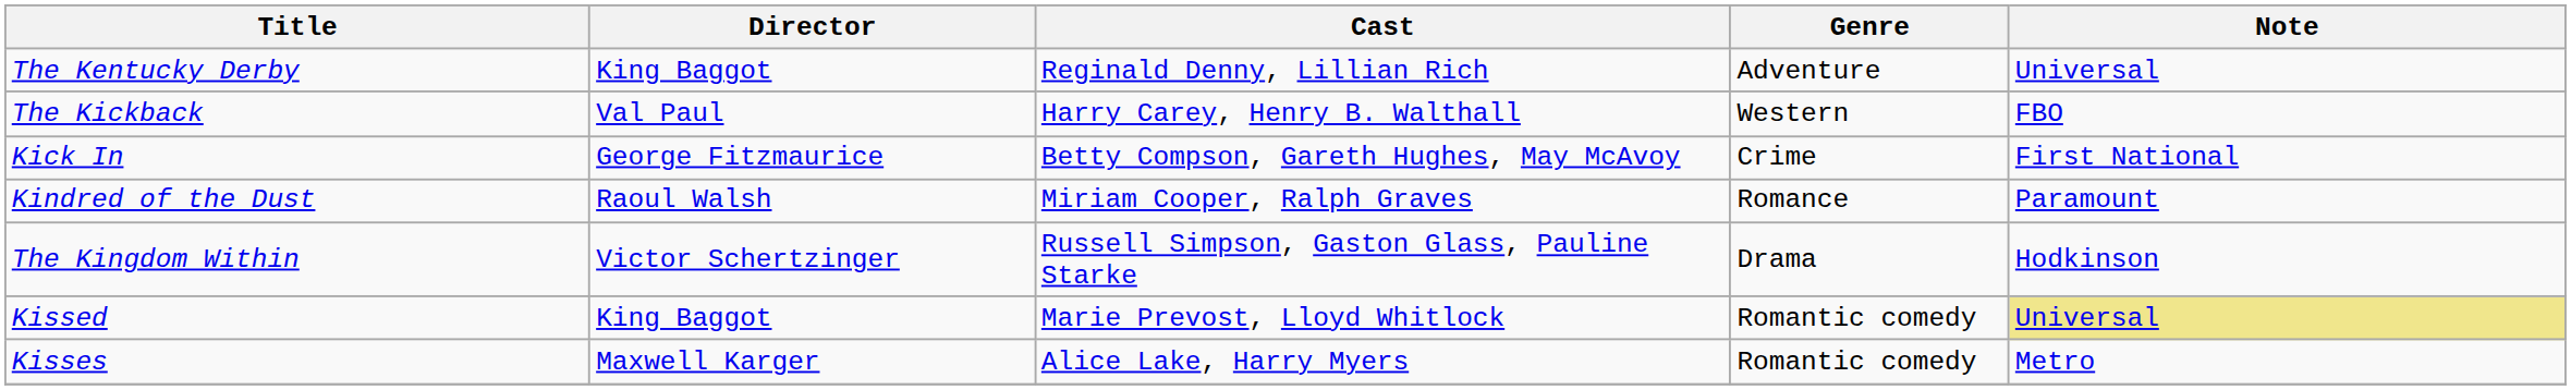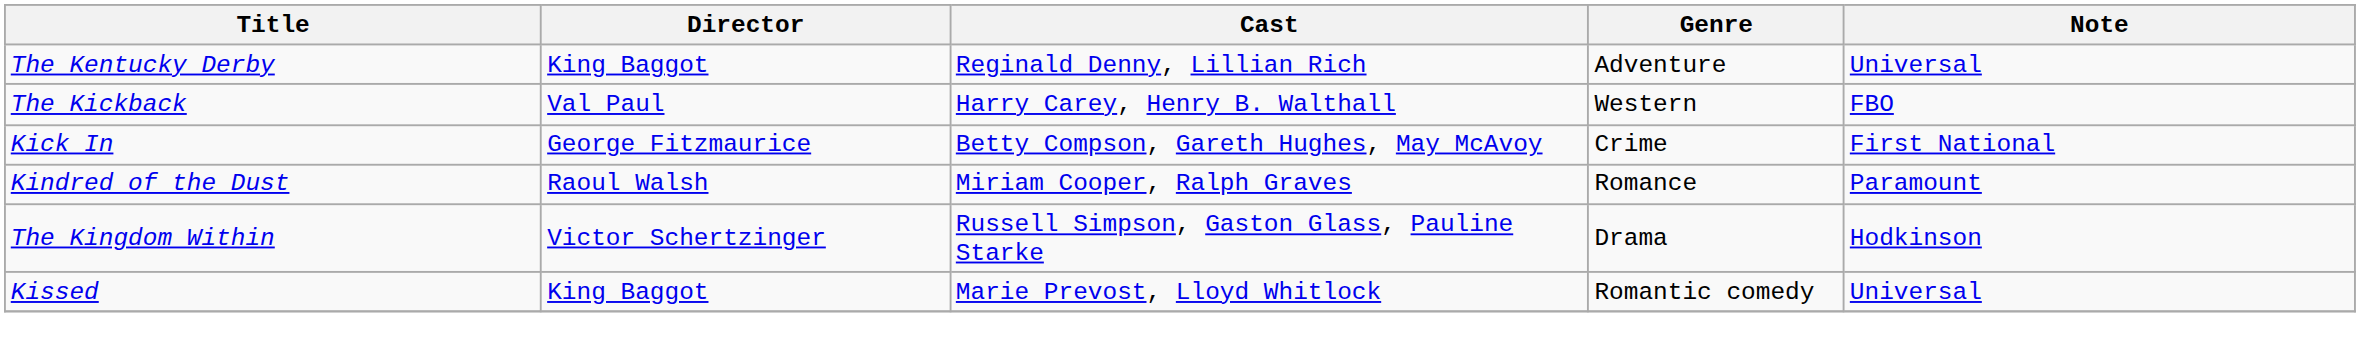Kissed | Note: khaki background -> no background
- row: Kisses | Maxwell Karger | Alice Lake, Harry Myers | Romantic comedy | Metro
